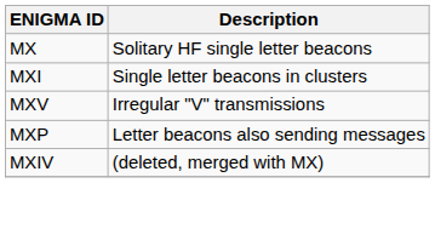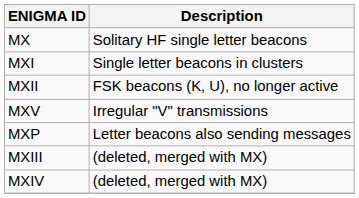+ row: MXII | FSK beacons (K, U), no longer active
+ row: MXIII | (deleted, merged with MX)
